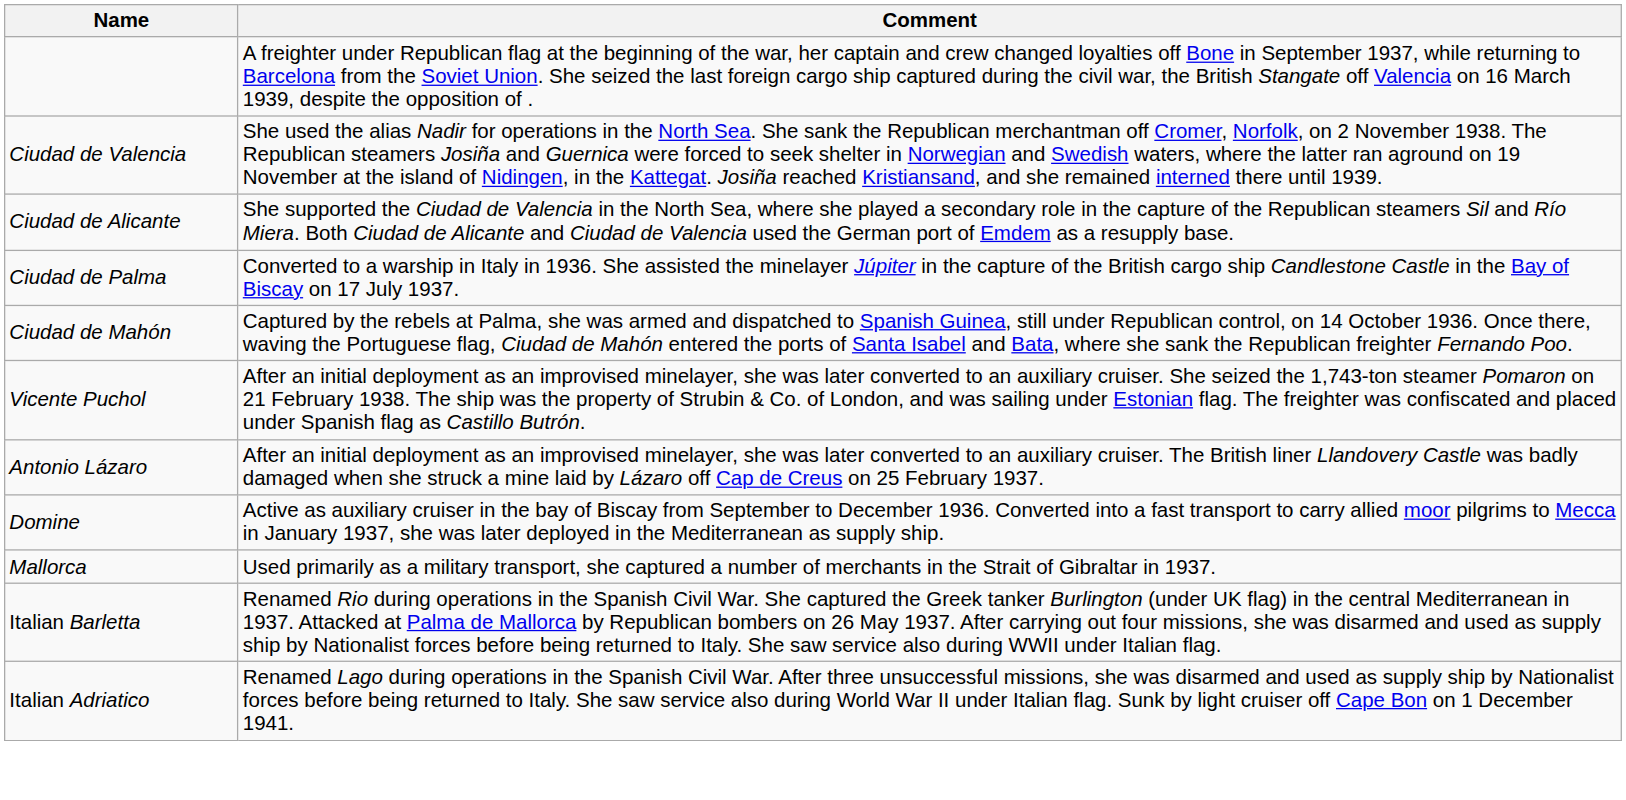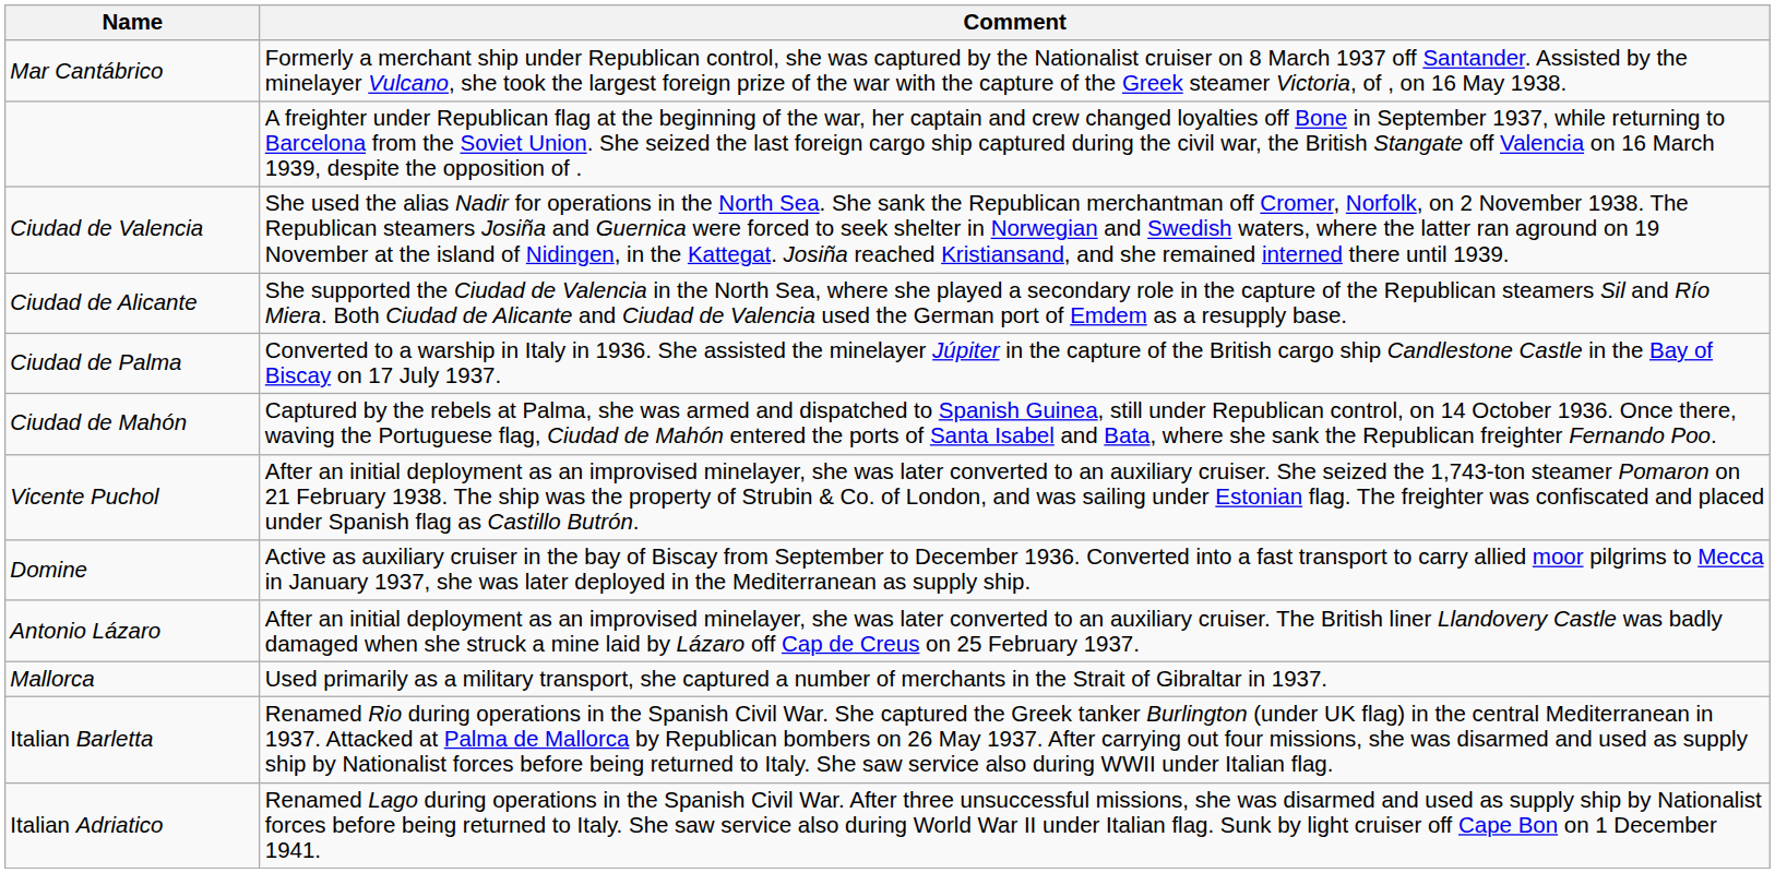+ row: Mar Cantábrico | Formerly a merchant ship under Republican control, she was captured by the Nationalist cruiser on 8 March 1937 off Santander. Assisted by the minelayer Vulcano, she took the largest foreign prize of the war with the capture of the Greek steamer Victoria, of , on 16 May 1938.
rows swapped: Antonio Lázaro <-> Domine
